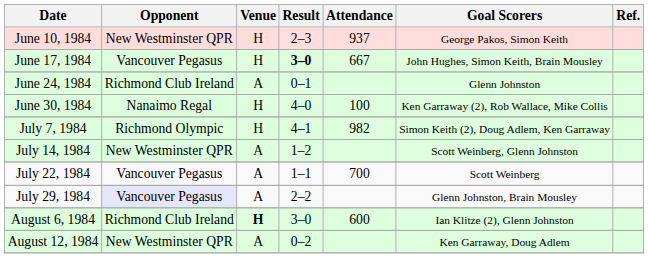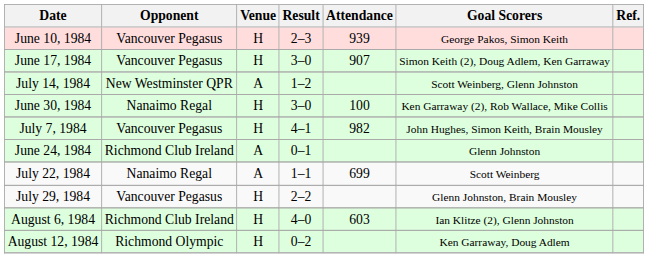June 10, 1984 | Opponent: New Westminster QPR -> Vancouver Pegasus
June 10, 1984 | Attendance: 937 -> 939
June 17, 1984 | Result: bold -> normal
June 17, 1984 | Attendance: 667 -> 907
June 17, 1984 | Goal Scorers: John Hughes, Simon Keith, Brain Mousley -> Simon Keith (2), Doug Adlem, Ken Garraway
rows swapped: June 24, 1984 <-> July 14, 1984
June 30, 1984 | Result: 4–0 -> 3–0
July 7, 1984 | Opponent: Richmond Olympic -> Vancouver Pegasus
July 7, 1984 | Goal Scorers: Simon Keith (2), Doug Adlem, Ken Garraway -> John Hughes, Simon Keith, Brain Mousley
July 22, 1984 | Opponent: Vancouver Pegasus -> Nanaimo Regal
July 22, 1984 | Attendance: 700 -> 699
July 29, 1984 | Opponent: lavender background -> no background
July 29, 1984 | Venue: A -> H
August 6, 1984 | Venue: bold -> normal
August 6, 1984 | Result: 3–0 -> 4–0
August 6, 1984 | Attendance: 600 -> 603
August 12, 1984 | Opponent: New Westminster QPR -> Richmond Olympic
August 12, 1984 | Venue: A -> H
